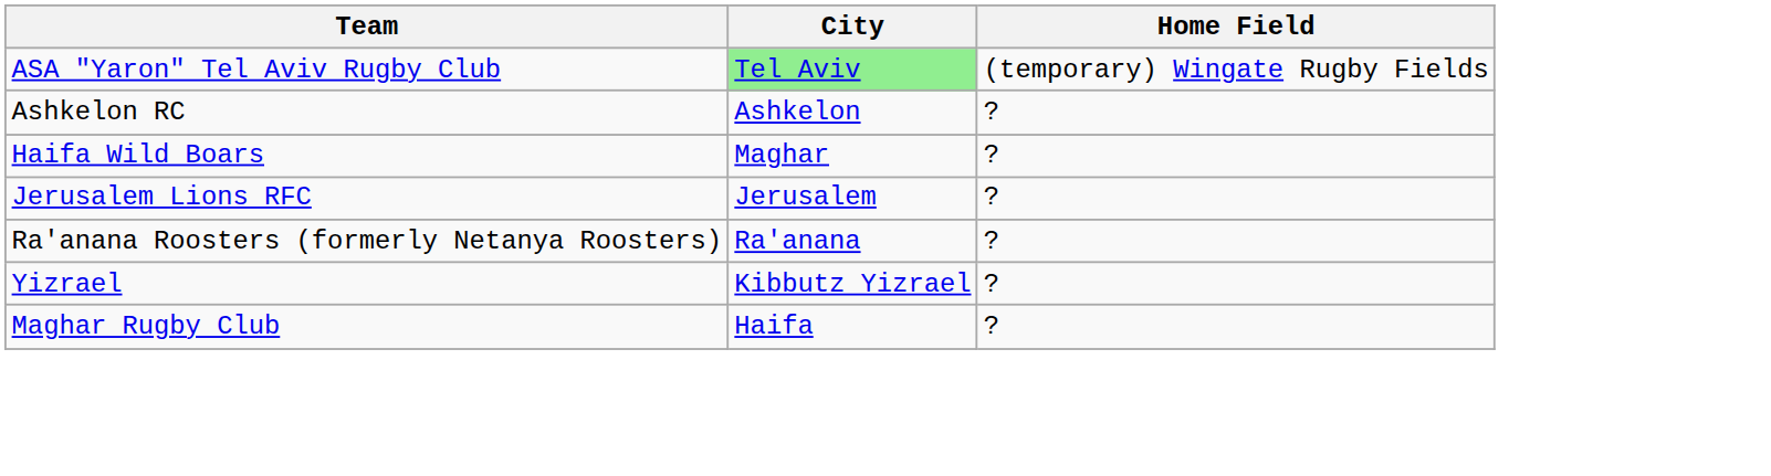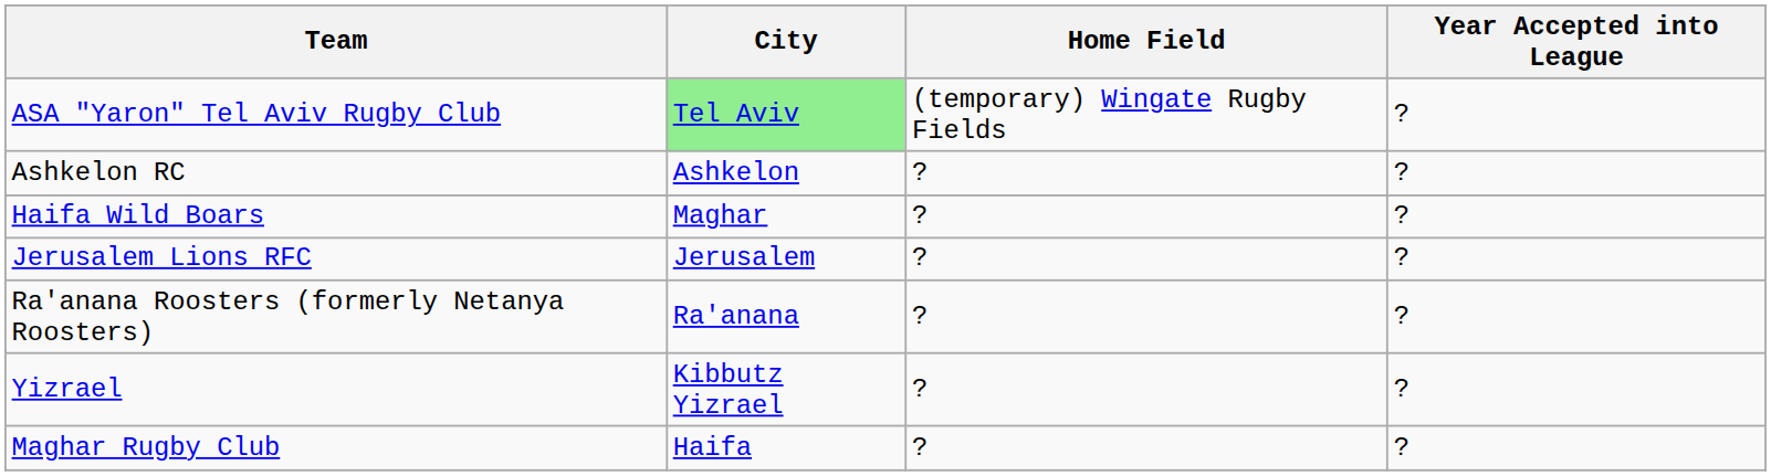+ column: Year Accepted into League | ? | ? | ? | ? | ? | ? | ?
